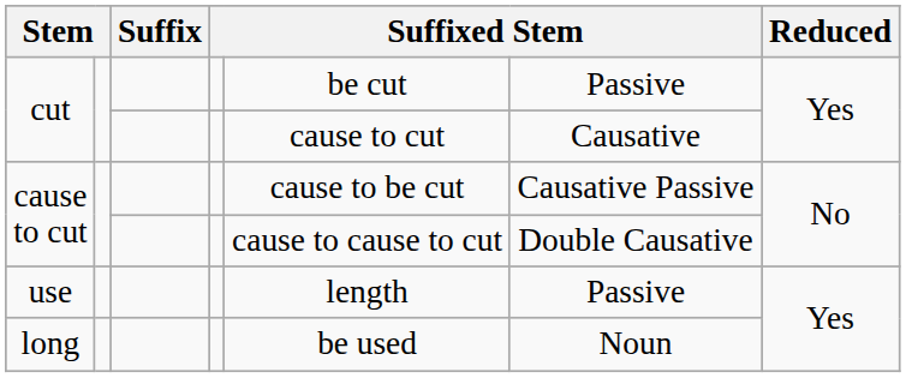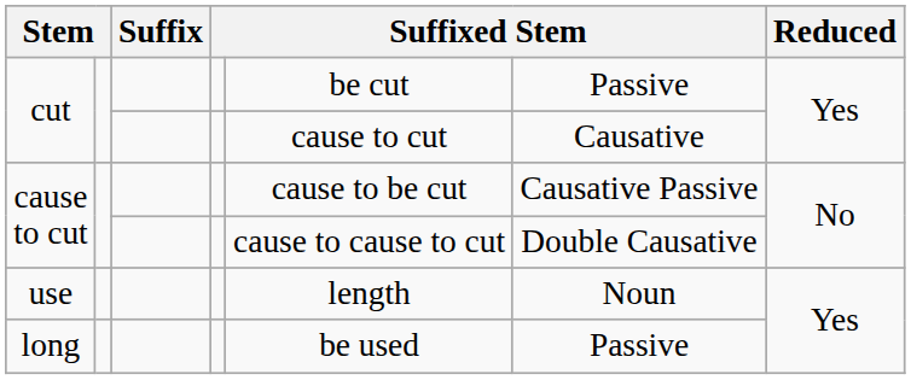use | column 6: Passive -> Noun
long | column 6: Noun -> Passive
